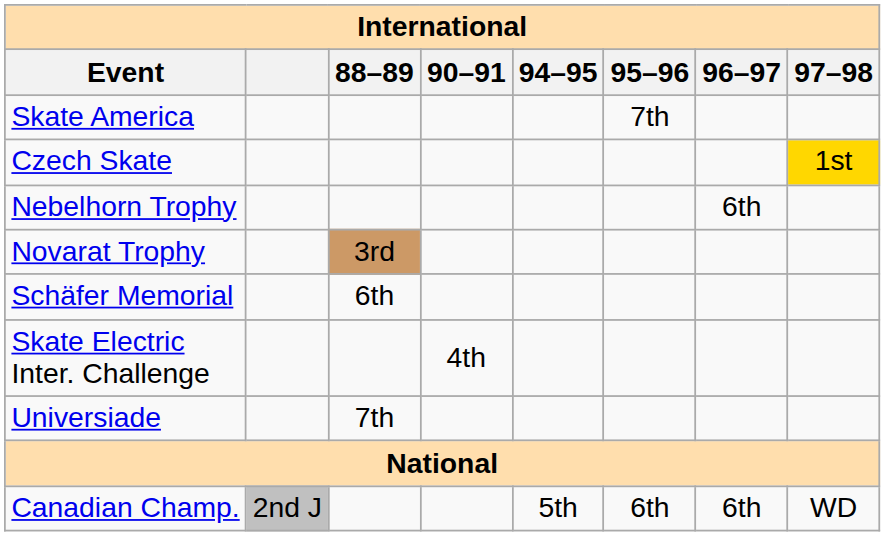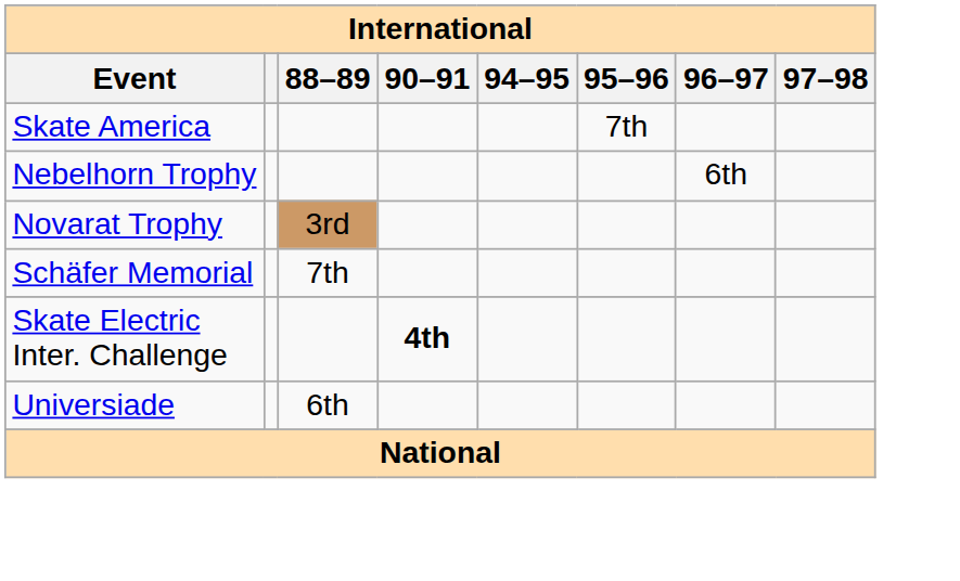- row: Czech Skate | 1st
Schäfer Memorial | 88–89: 6th -> 7th
Skate Electric Inter. Challenge | 90–91: normal -> bold
Universiade | 88–89: 7th -> 6th
- row: Canadian Champ. | 2nd J | 5th | 6th | 6th | WD
